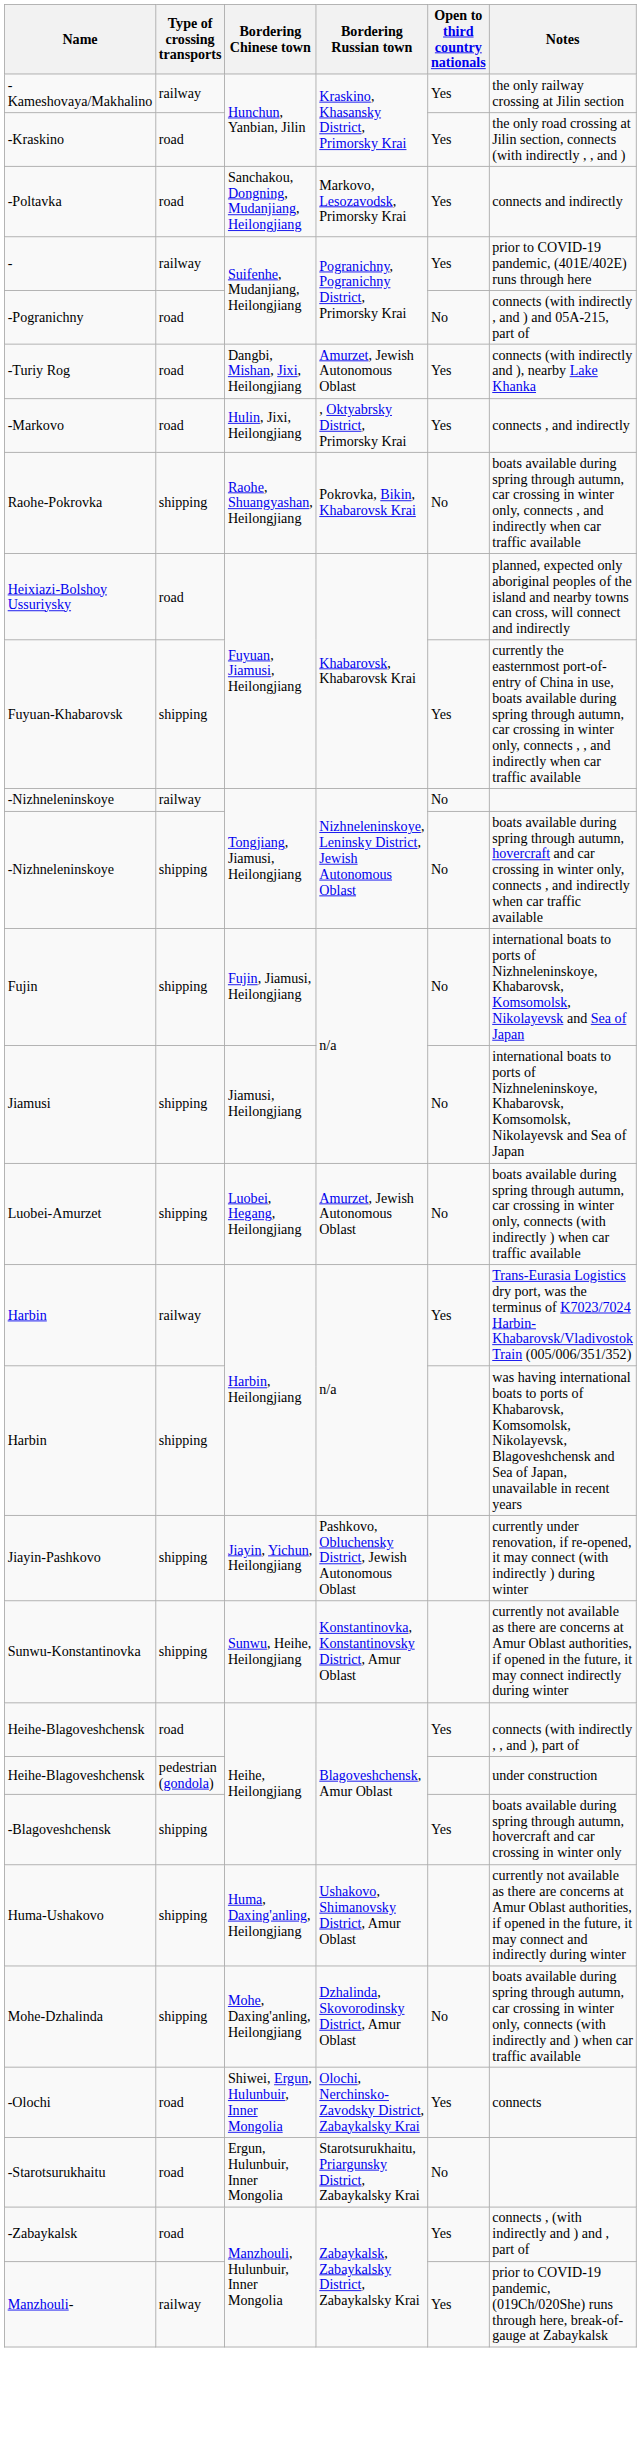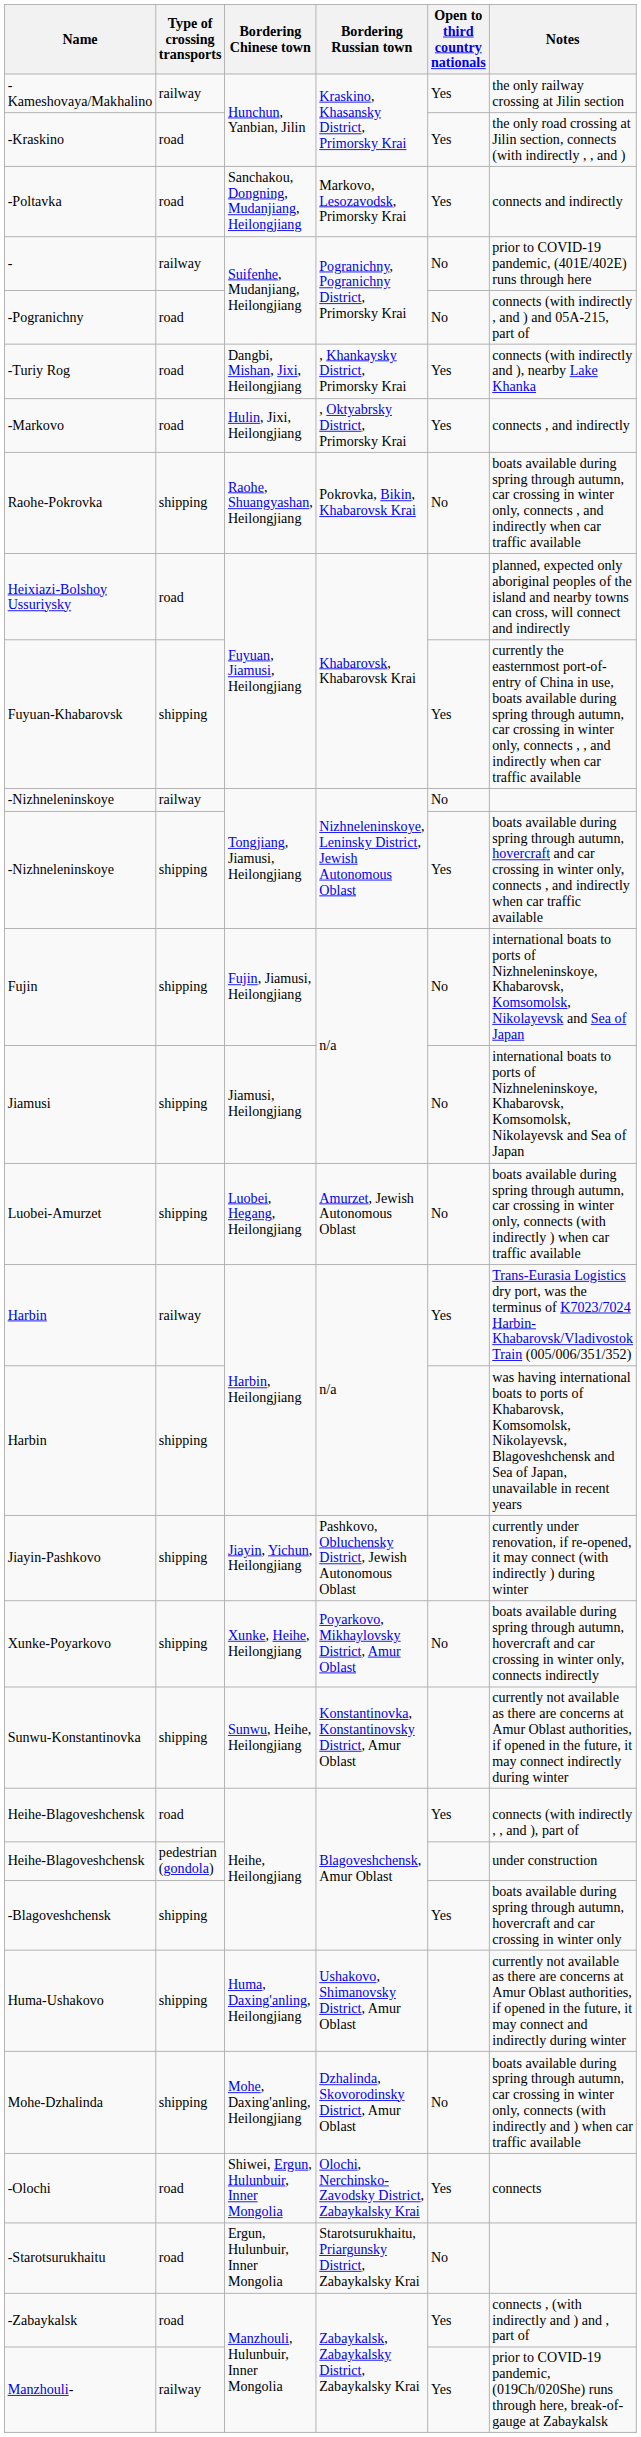- | Open to third country nationals: Yes -> No
-Turiy Rog | Bordering Russian town: Amurzet, Jewish Autonomous Oblast -> , Khankaysky District, Primorsky Krai
-Nizhneleninskoye / shipping | Open to third country nationals: No -> Yes
+ row: Xunke-Poyarkovo | shipping | Xunke, Heihe, Heilongjiang | Poyarkovo, Mikhaylovsky District, Amur Oblast | No | boats available during spring through autumn, hovercraft and car crossing in winter only, connects indirectly
